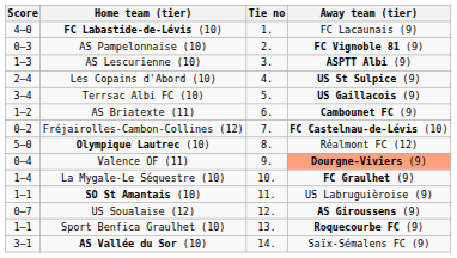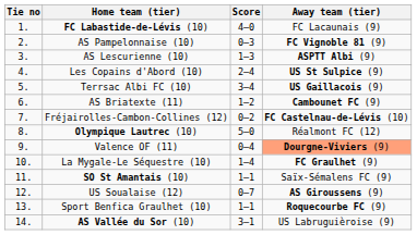columns swapped: Tie no <-> Score
SO St Amantais (10) | Away team (tier): US Labruguièroise (9) -> Saïx-Sémalens FC (9)
AS Vallée du Sor (10) | Away team (tier): Saïx-Sémalens FC (9) -> US Labruguièroise (9)
